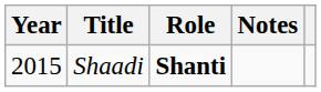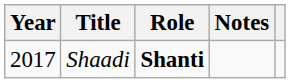Shaadi | Year: 2015 -> 2017
